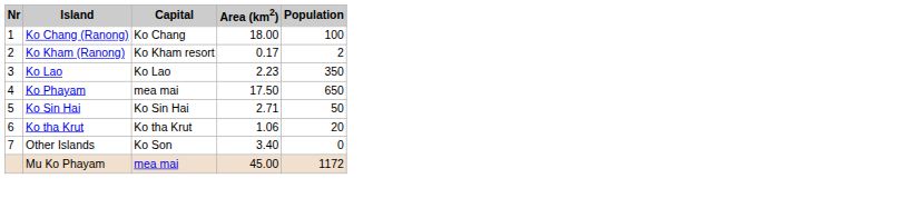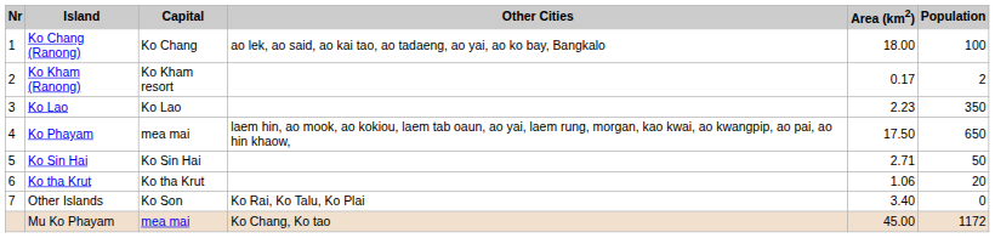+ column: Other Cities | ao lek, ao said, ao kai tao, ao tadaeng, ao yai, ao ko bay, Bangkalo | laem hin, ao mook, ao kokiou, laem tab oaun, ao yai, laem rung, morgan, kao kwai, ao kwangpip, ao pai, ao hin khaow, | Ko Rai, Ko Talu, Ko Plai | Ko Chang, Ko tao
